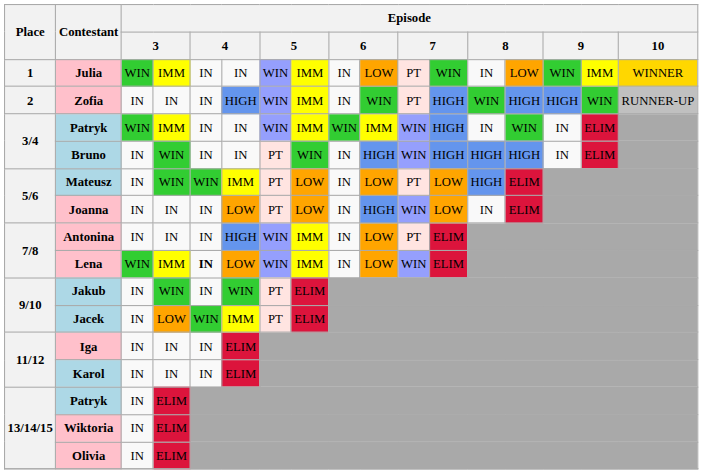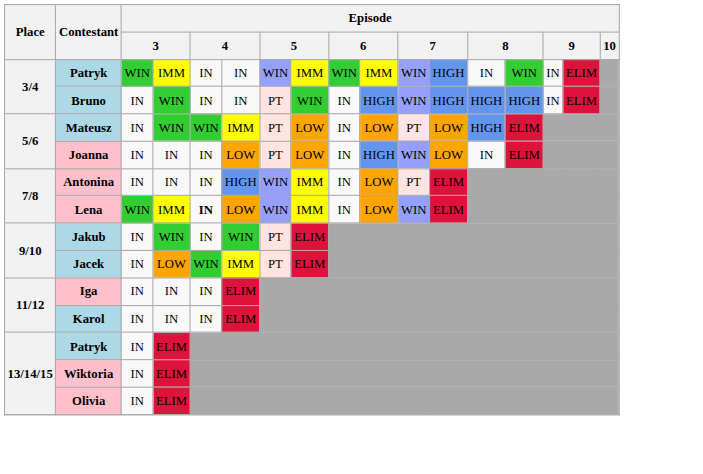- row: 1 | Julia | WIN | IMM | IN | IN | WIN | IMM | IN | LOW | PT | WIN | IN | LOW | WIN | IMM | WINNER
- row: 2 | Zofia | IN | IN | IN | HIGH | WIN | IMM | IN | WIN | PT | HIGH | WIN | HIGH | HIGH | WIN | RUNNER-UP
